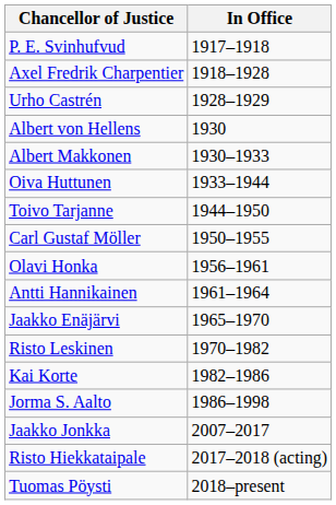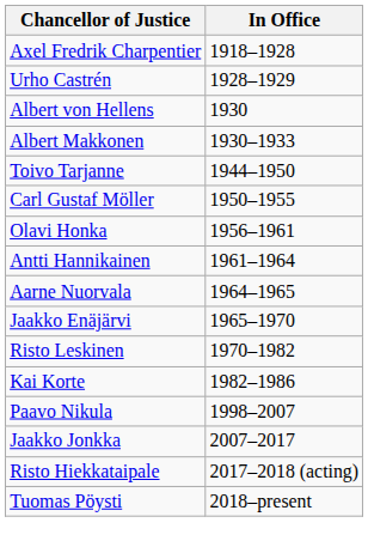- row: P. E. Svinhufvud | 1917–1918
- row: Oiva Huttunen | 1933–1944
+ row: Aarne Nuorvala | 1964–1965
- row: Jorma S. Aalto | 1986–1998
+ row: Paavo Nikula | 1998–2007
